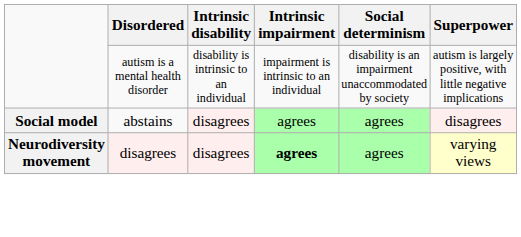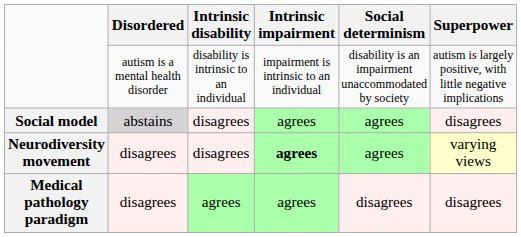Social model | Disordered: no background -> lightgrey background
+ row: Medical pathology paradigm | disagrees | agrees | agrees | disagrees | disagrees
